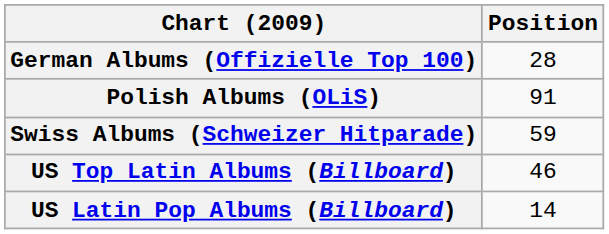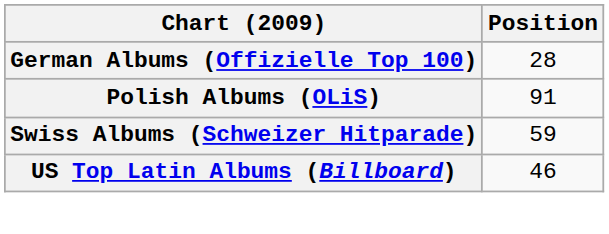- row: US Latin Pop Albums (Billboard) | 14
